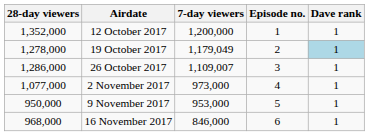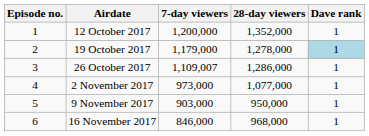columns swapped: Episode no. <-> 28-day viewers
19 October 2017 | 7-day viewers: 1,179,049 -> 1,179,000
9 November 2017 | 7-day viewers: 953,000 -> 903,000
